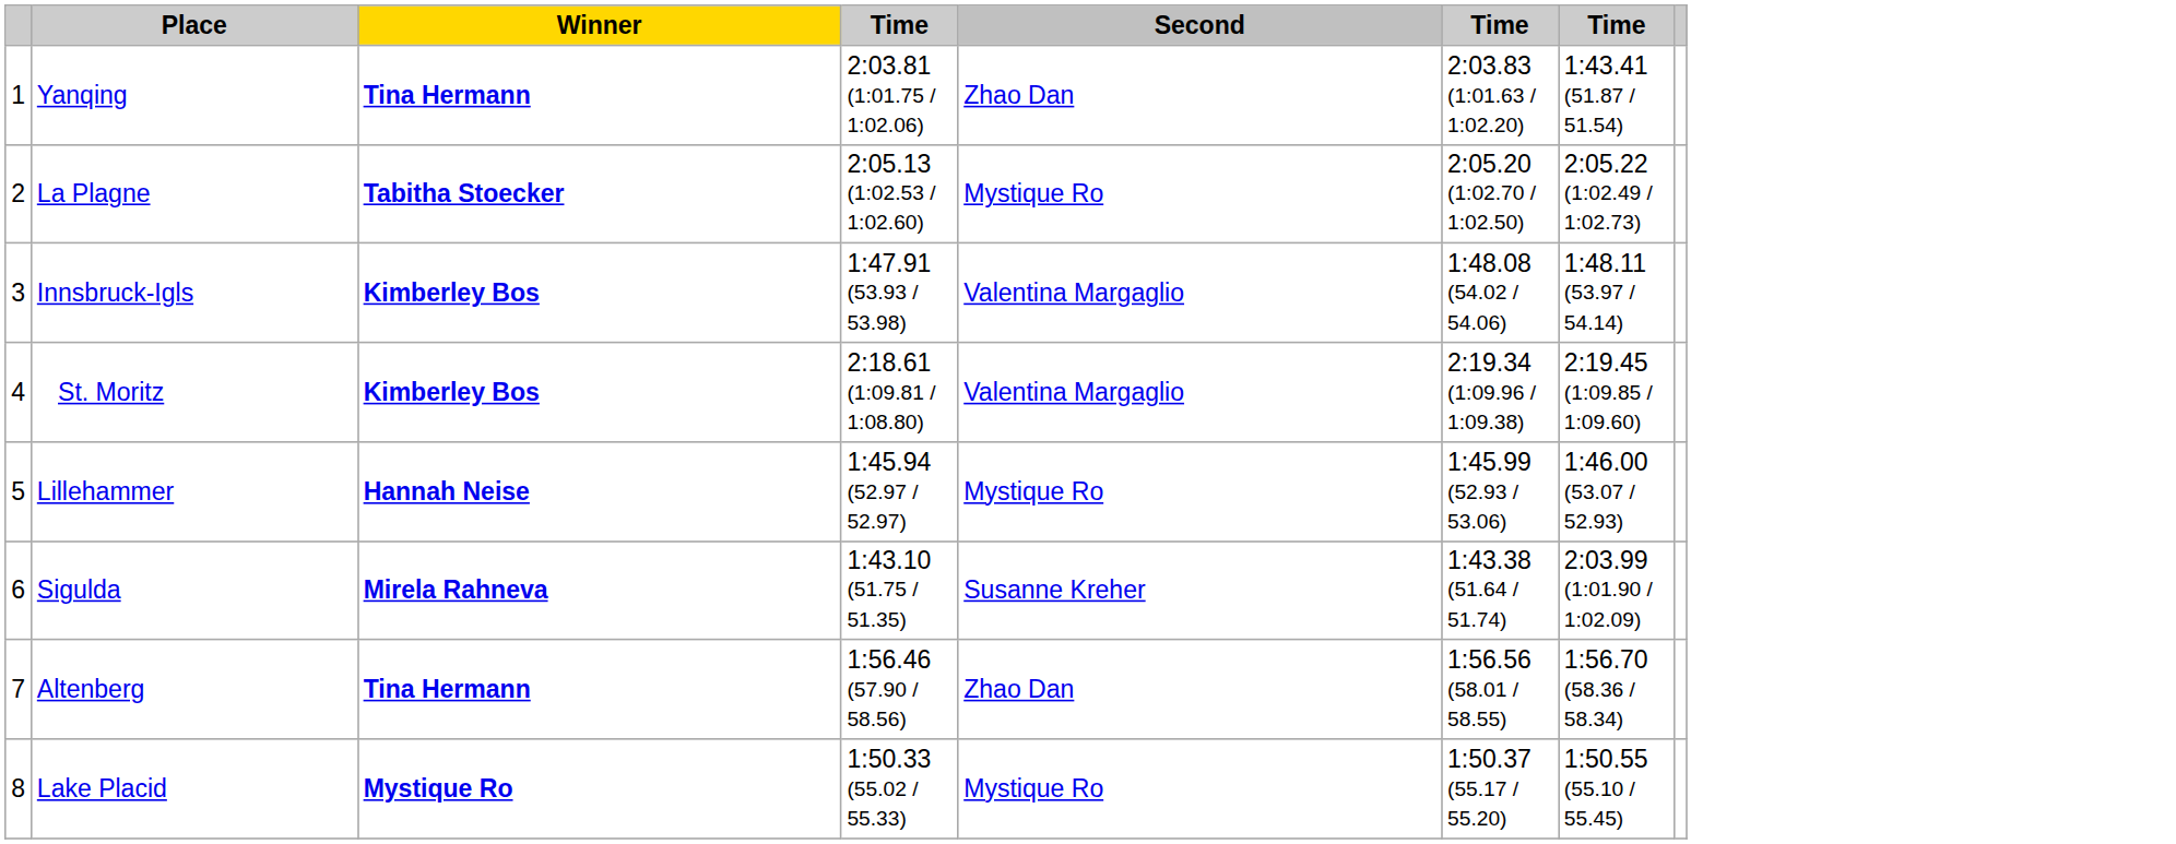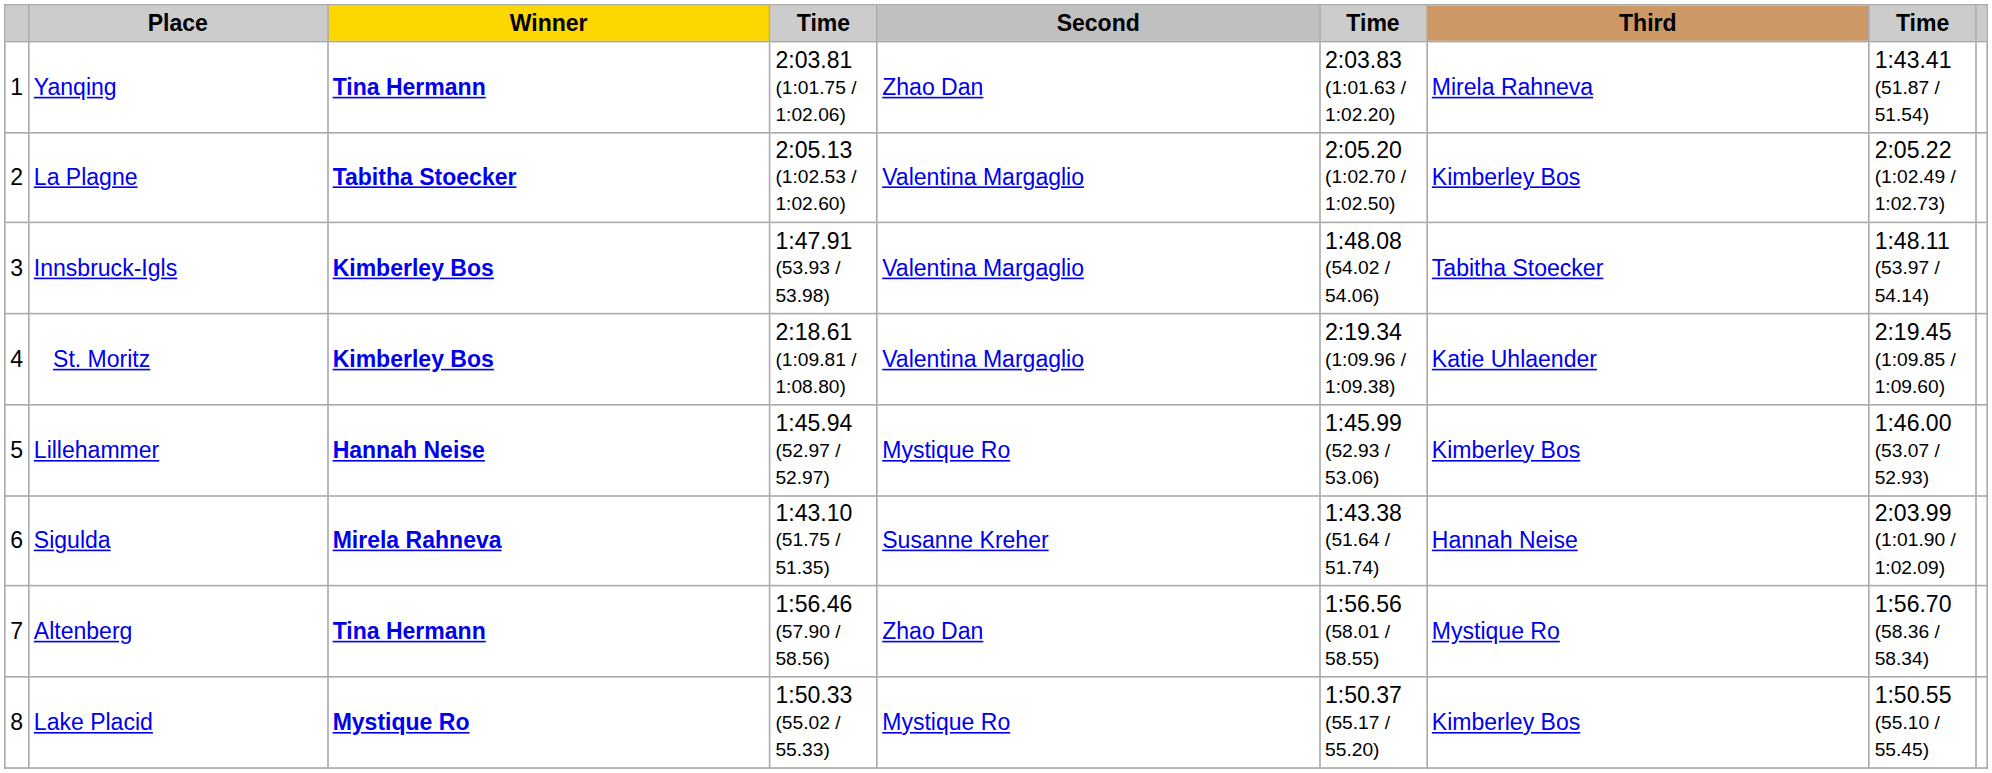+ column: Third | Mirela Rahneva | Kimberley Bos | Tabitha Stoecker | Katie Uhlaender | Kimberley Bos | Hannah Neise | Mystique Ro | Kimberley Bos
La Plagne | Second: Mystique Ro -> Valentina Margaglio
